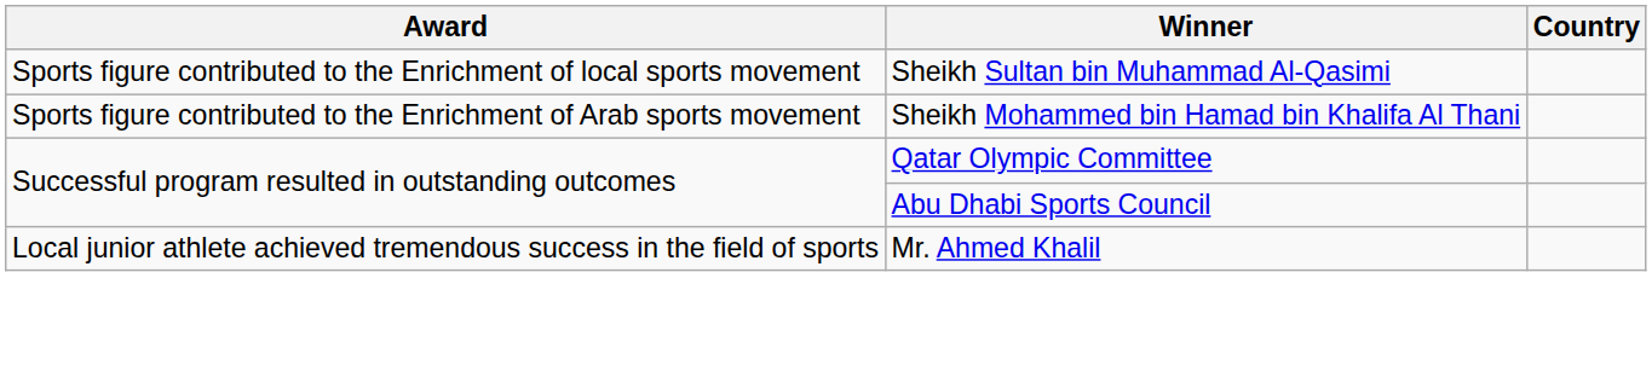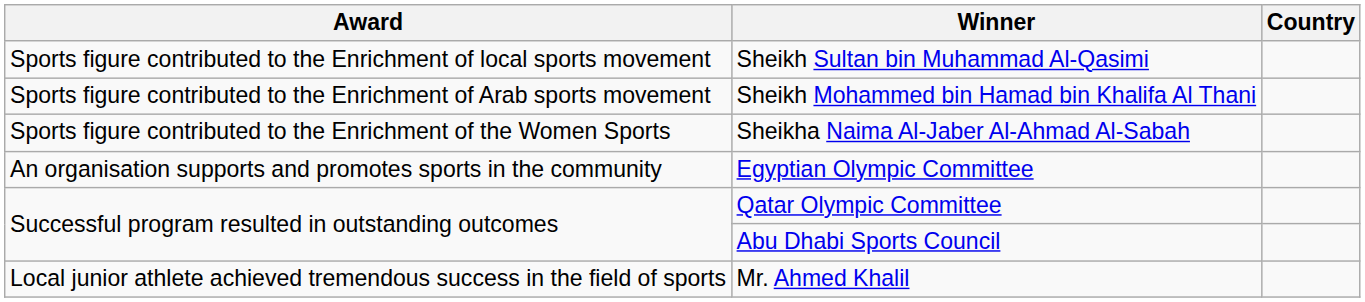+ row: Sports figure contributed to the Enrichment of the Women Sports | Sheikha Naima Al-Jaber Al-Ahmad Al-Sabah
+ row: An organisation supports and promotes sports in the community | Egyptian Olympic Committee
